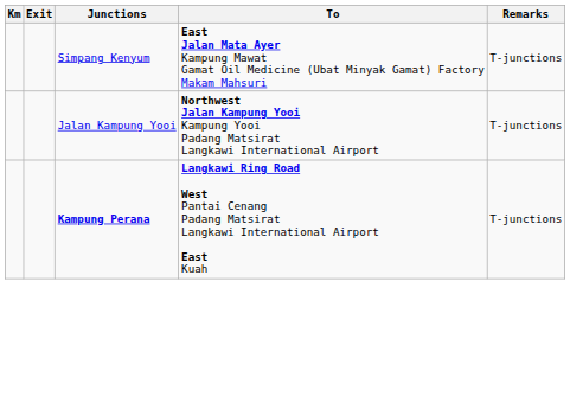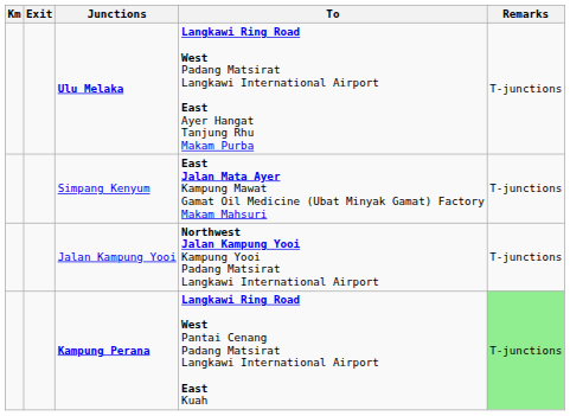+ row: Ulu Melaka | Langkawi Ring Road West Padang Matsirat Langkawi International Airport East Ayer Hangat Tanjung Rhu Makam Purba | T-junctions
Kampung Perana | Remarks: no background -> lightgreen background
